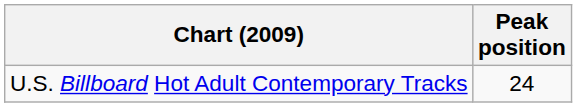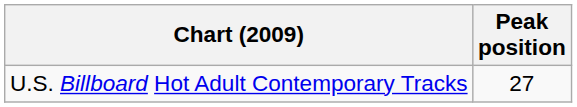U.S. Billboard Hot Adult Contemporary Tracks | Peak position: 24 -> 27
